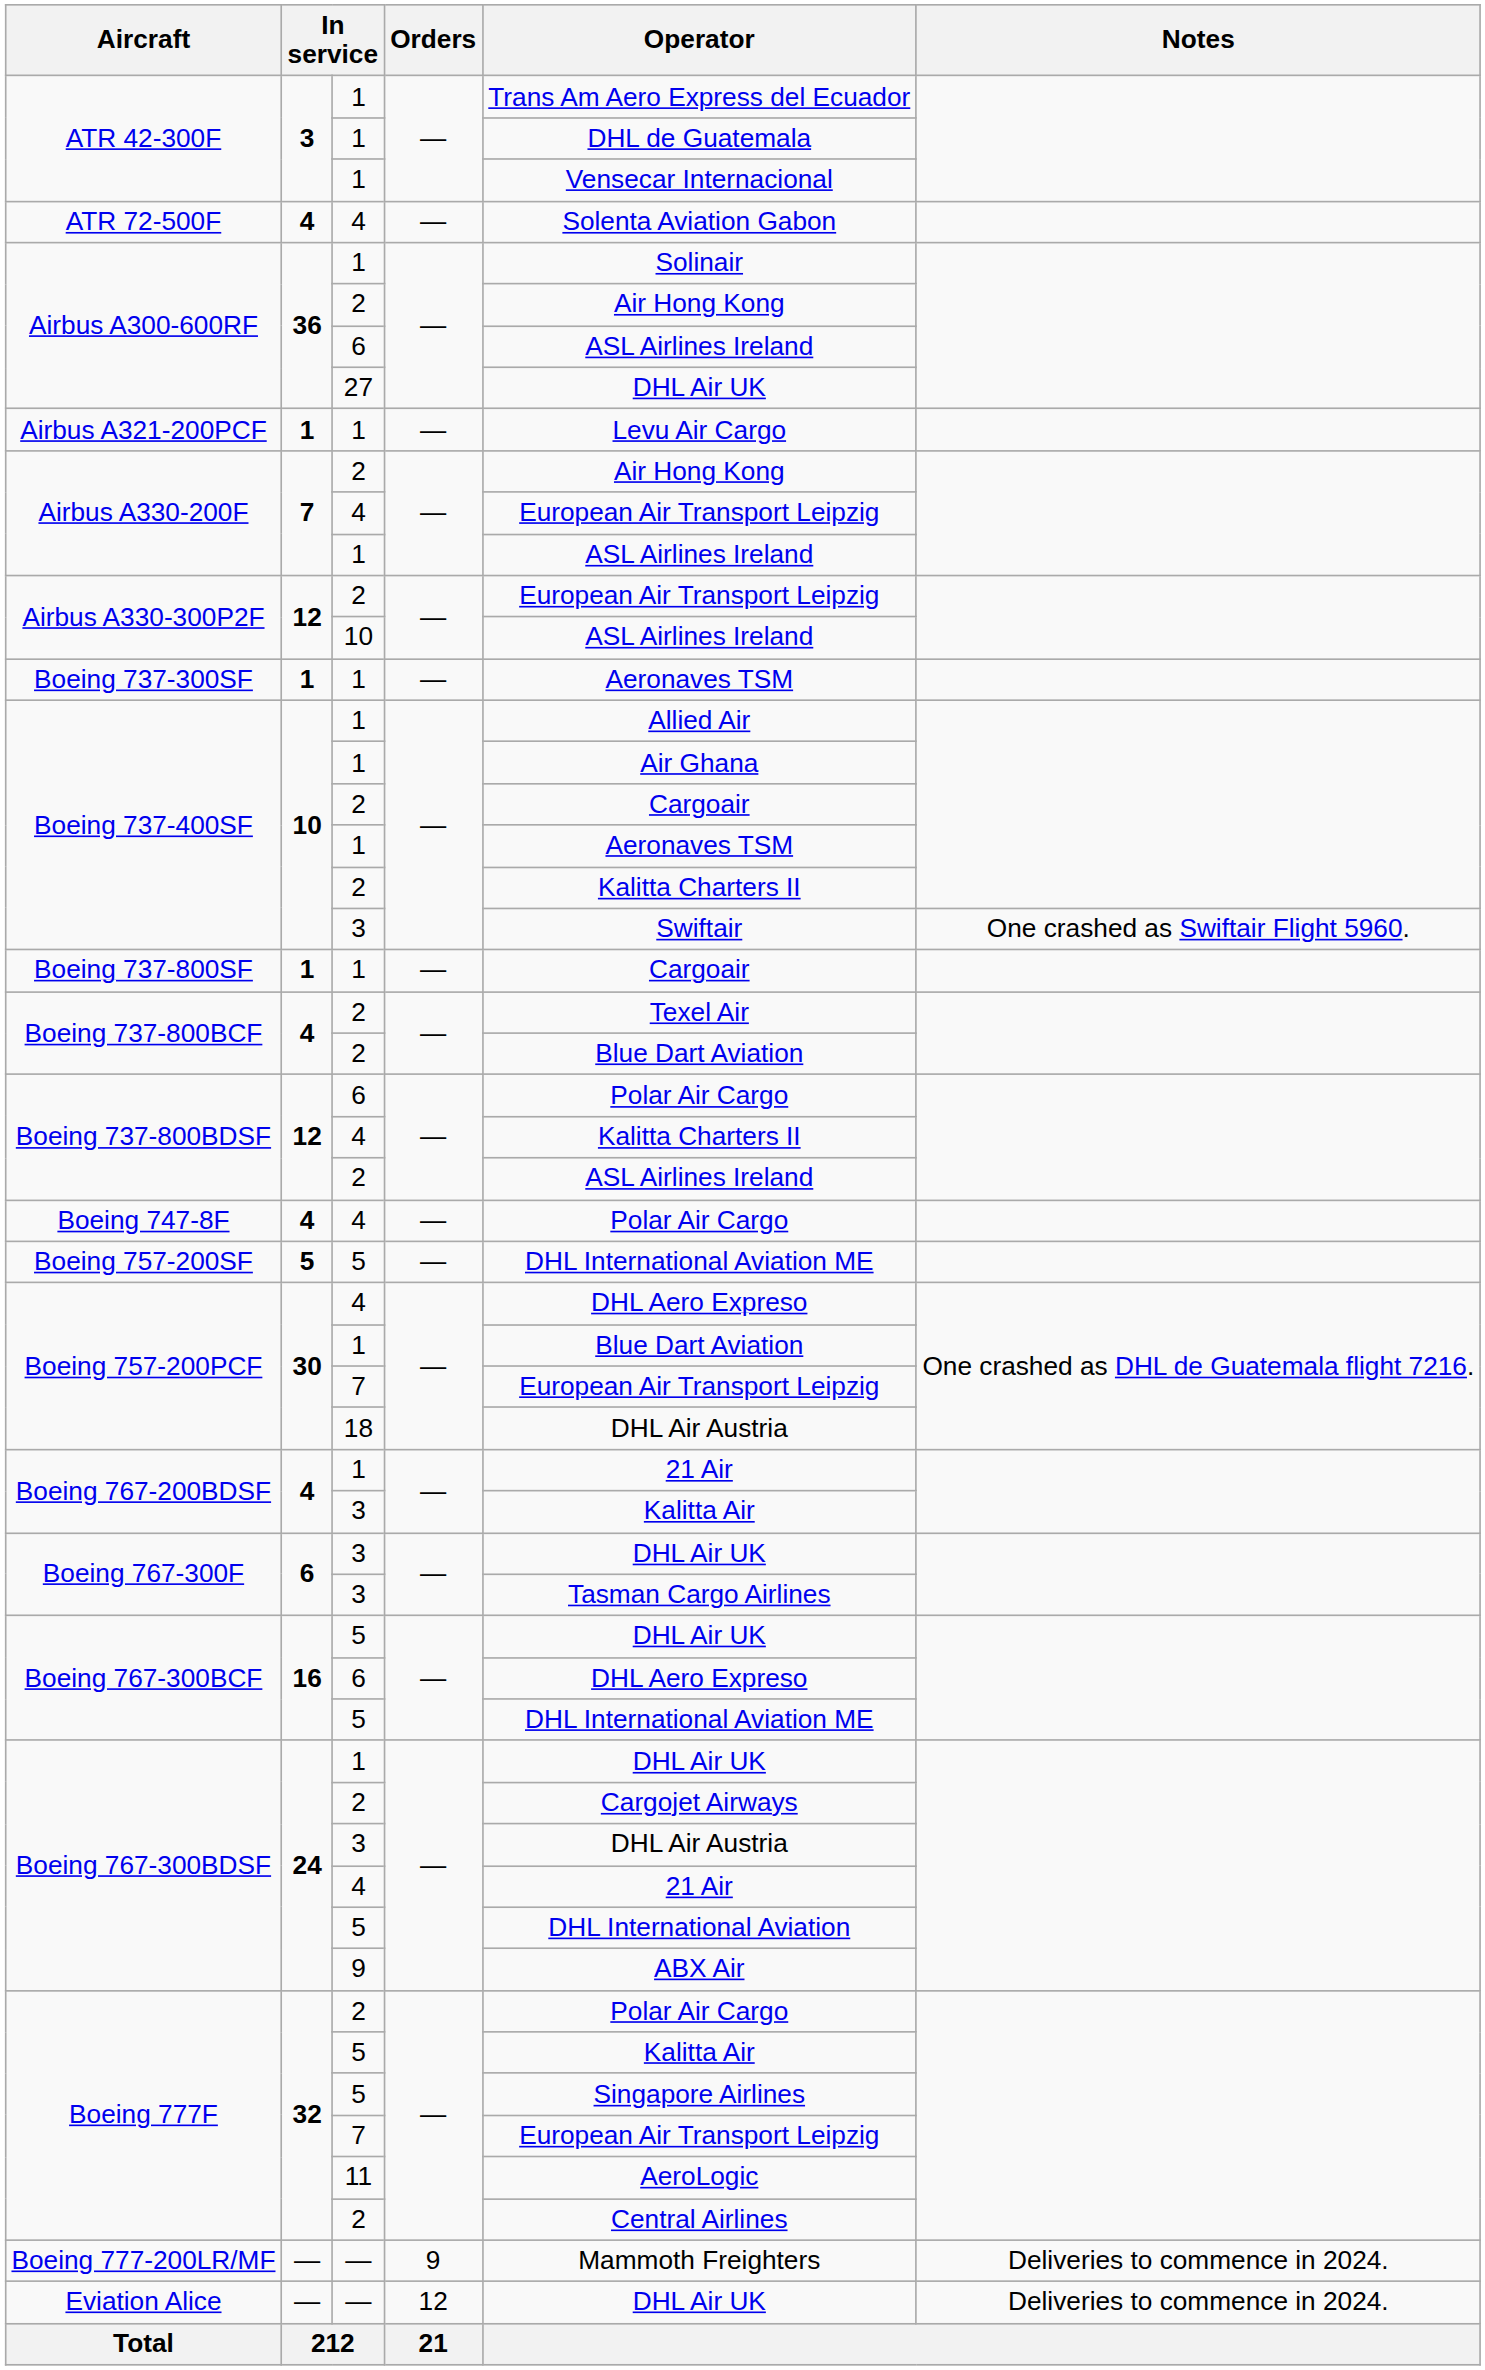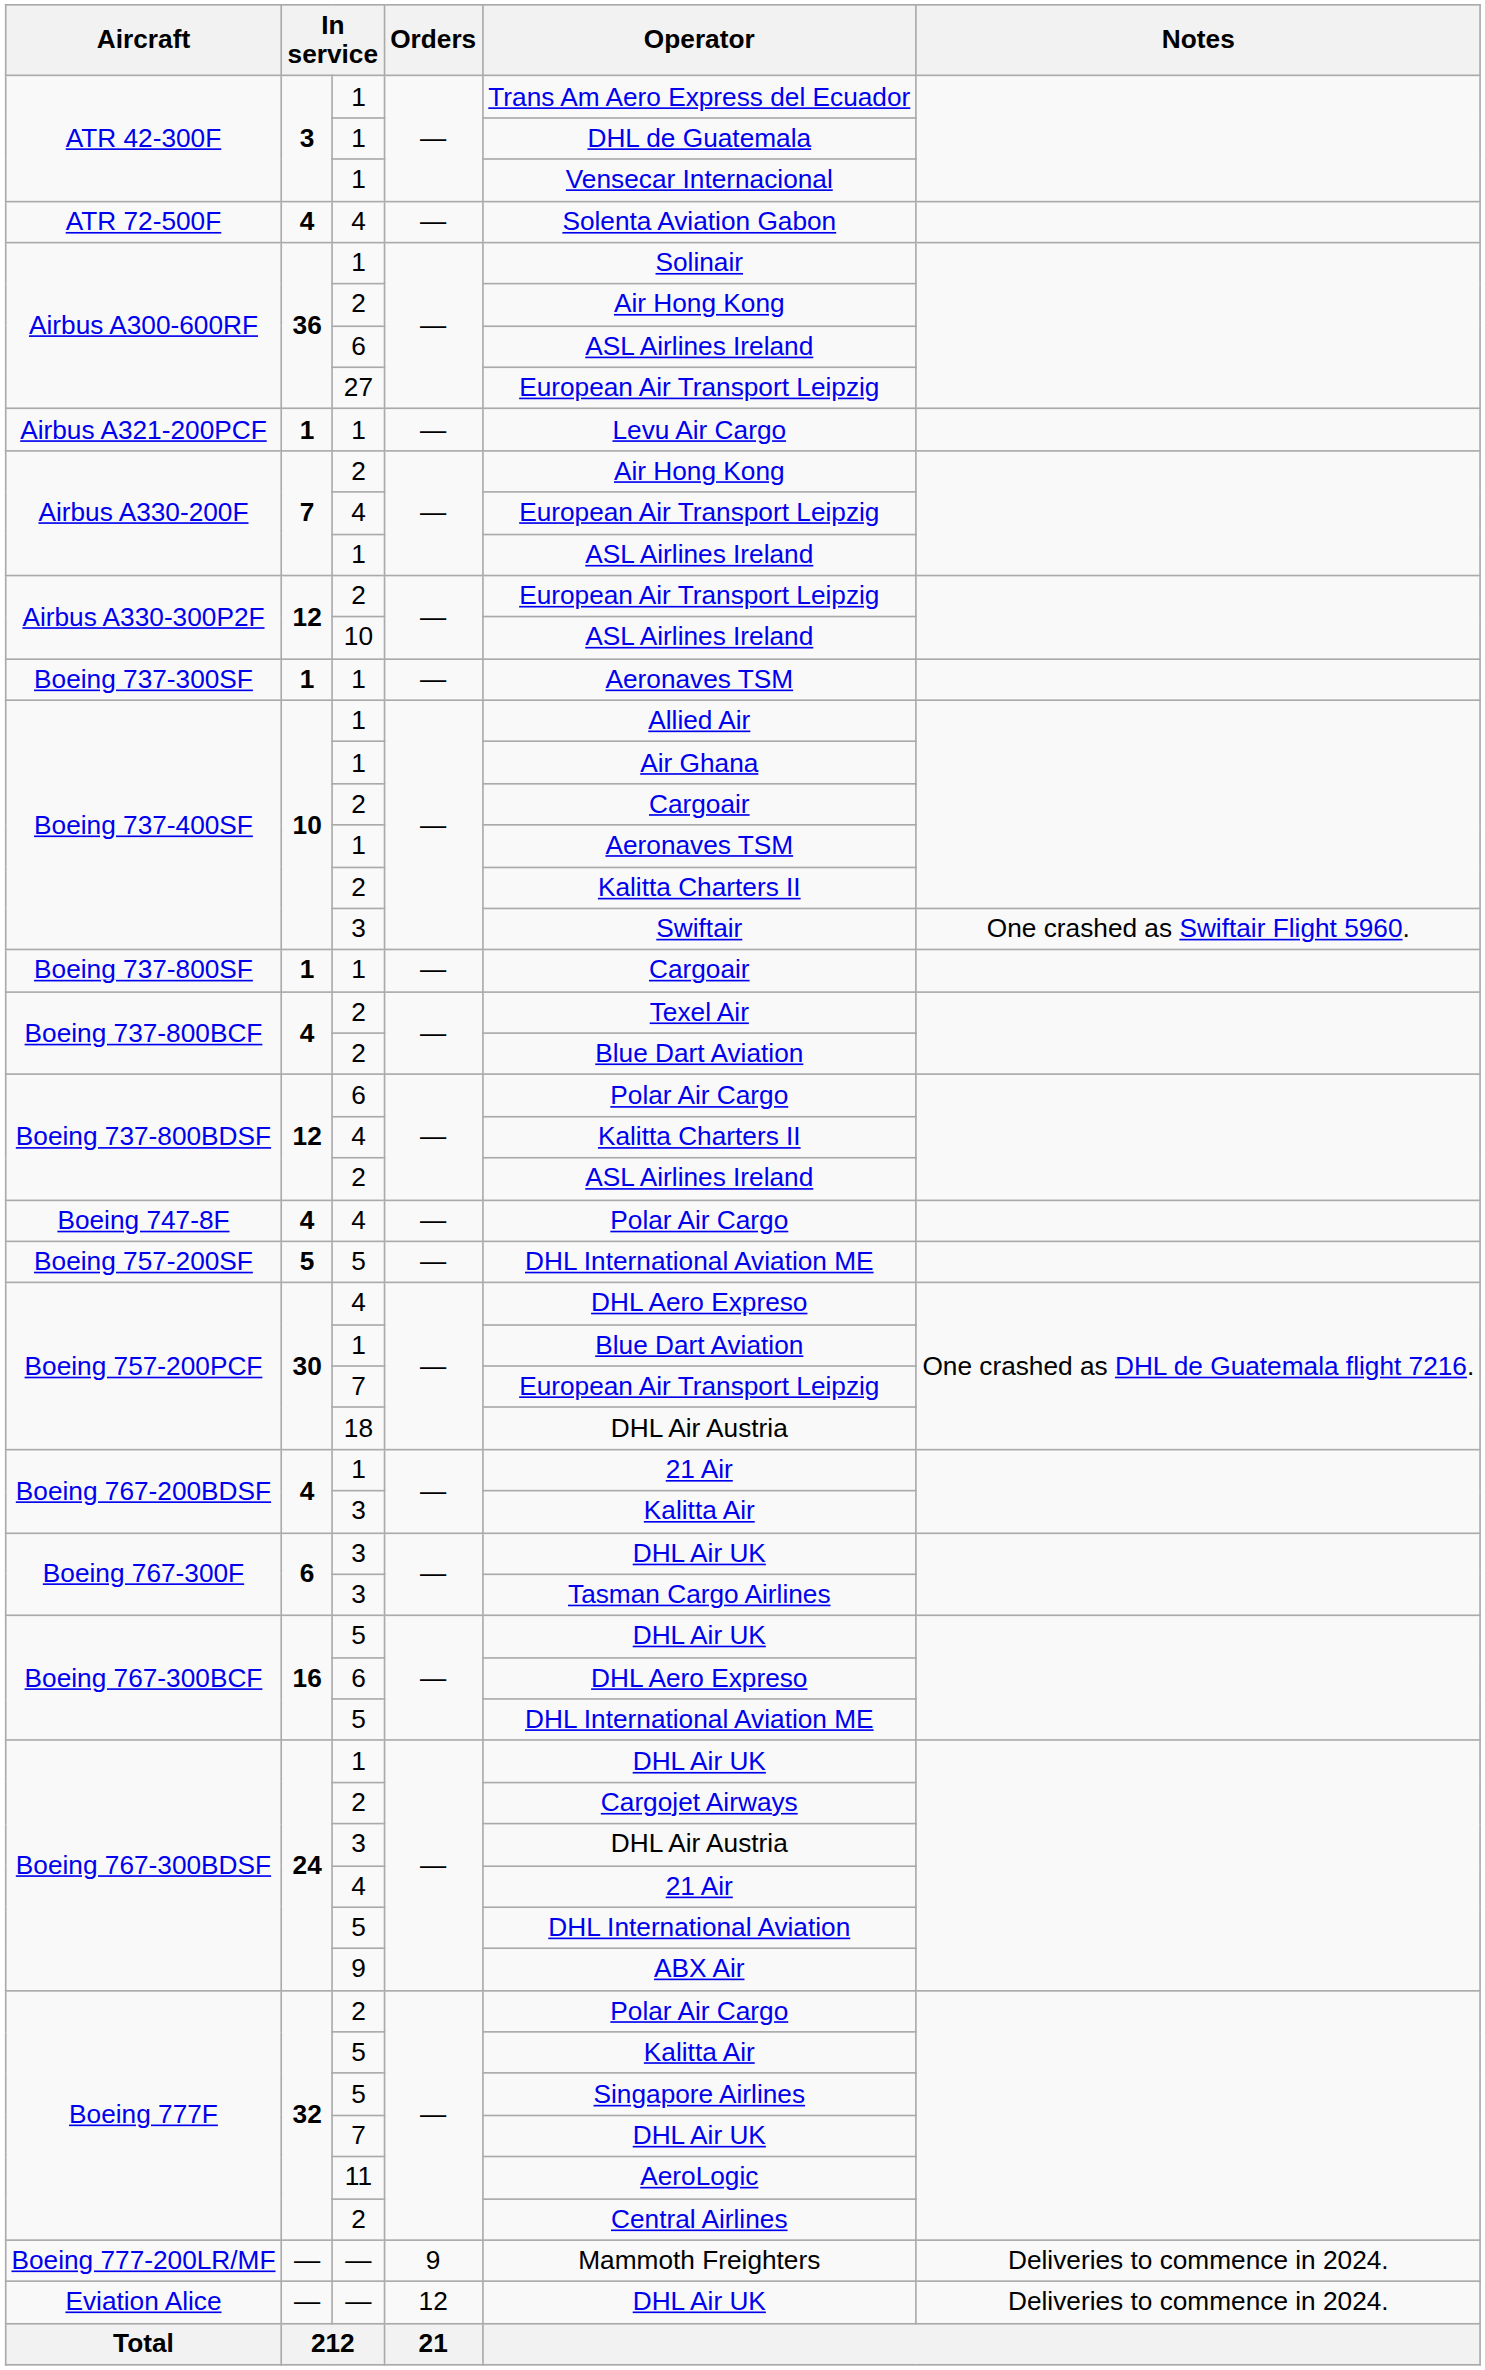Airbus A300-600RF / 27 | Operator: DHL Air UK -> European Air Transport Leipzig
Boeing 777F / 7 | Operator: European Air Transport Leipzig -> DHL Air UK
